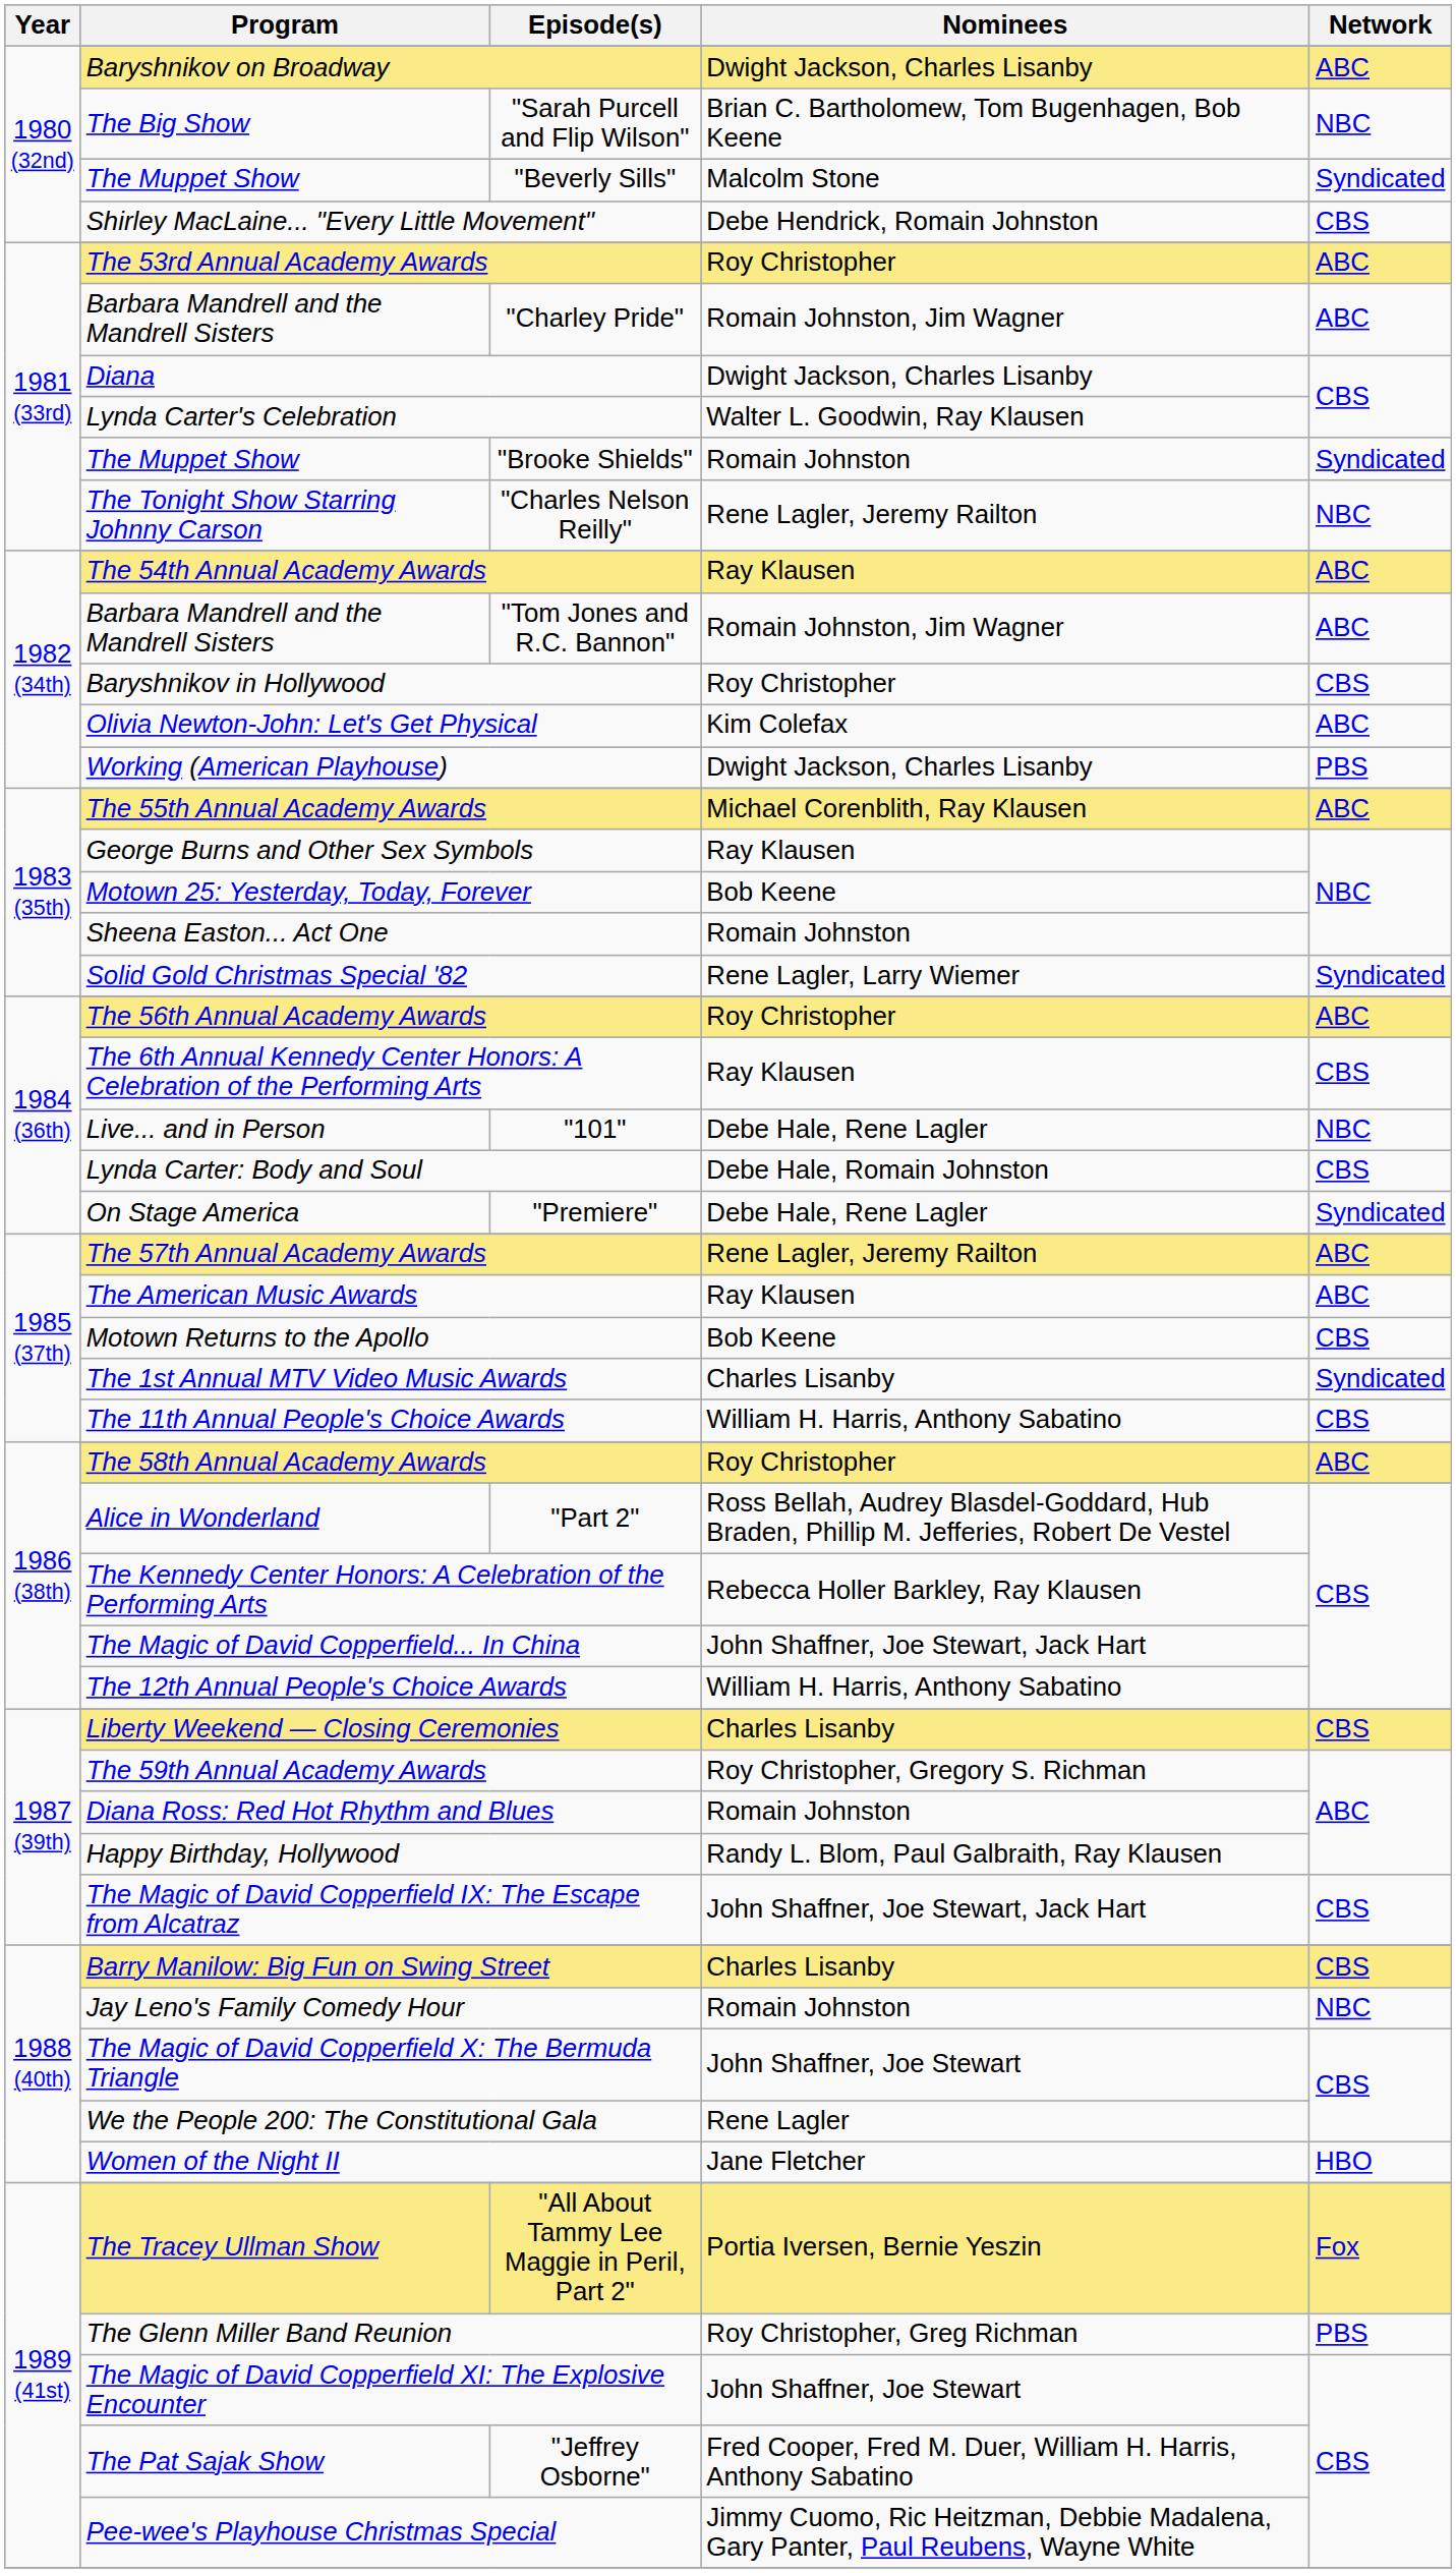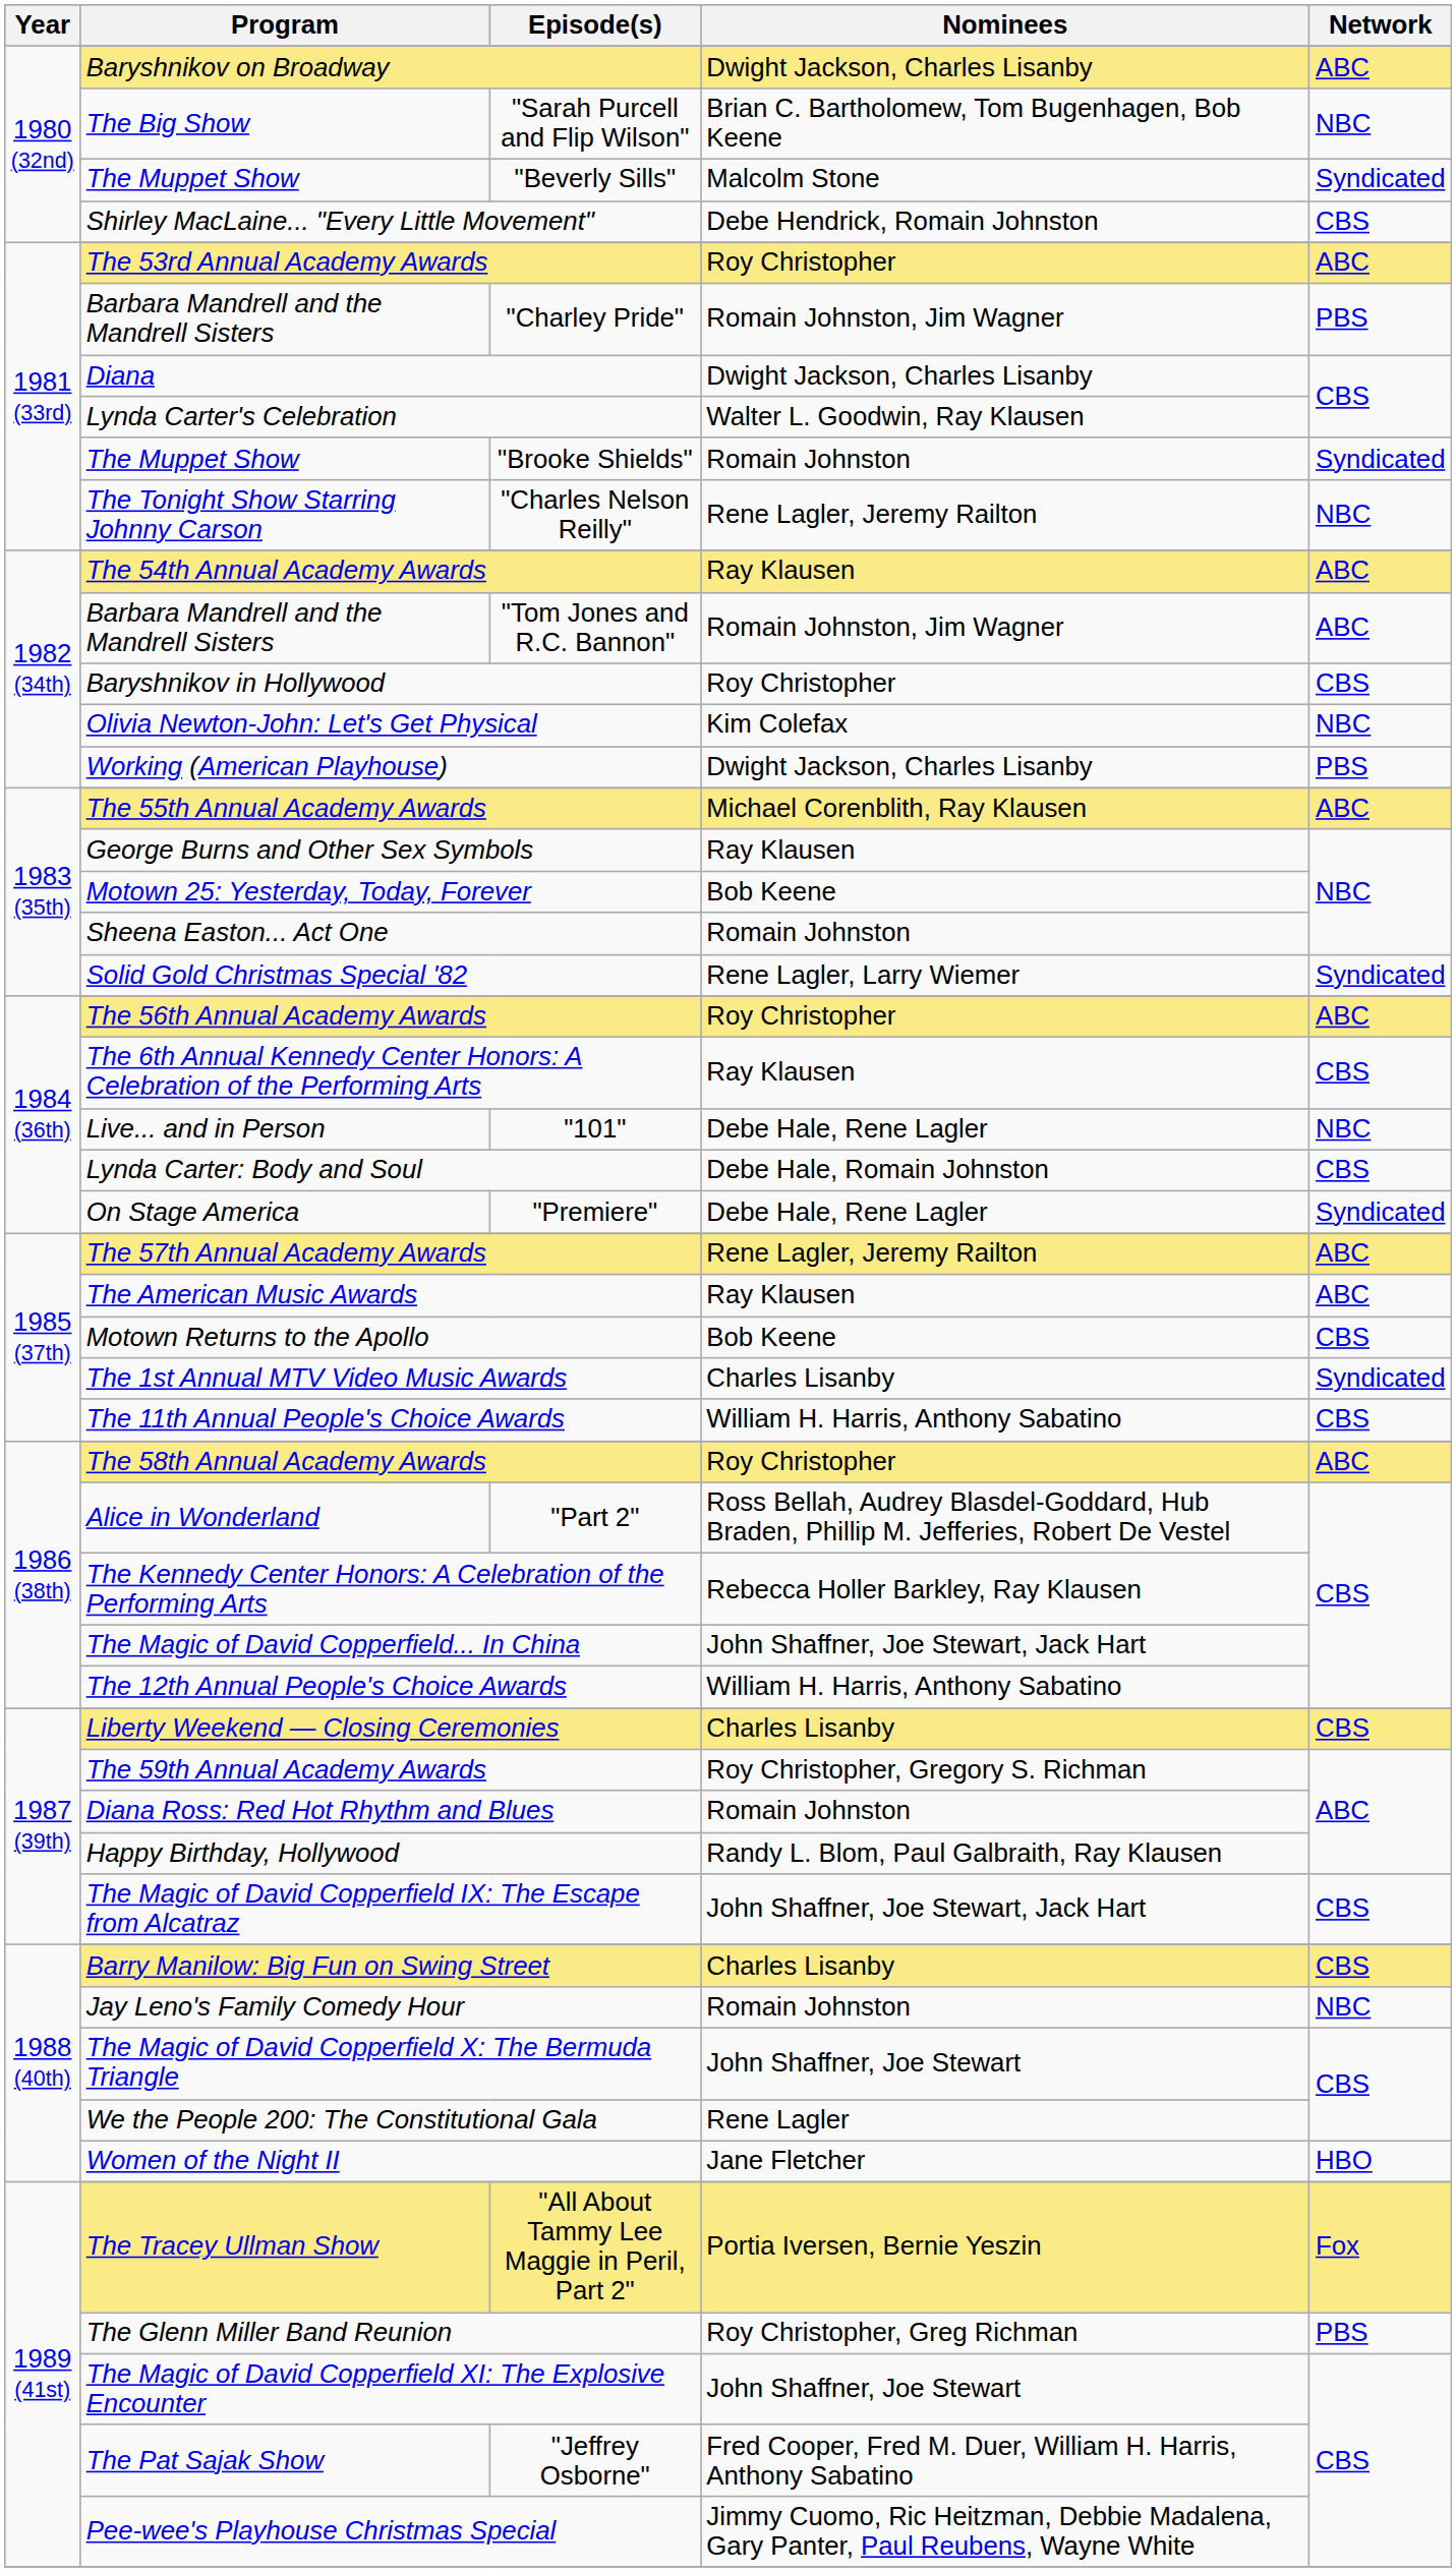"Charley Pride" | Network: ABC -> PBS
Olivia Newton-John: Let's Get Physical | Network: ABC -> NBC
